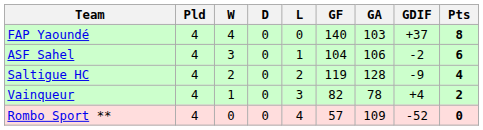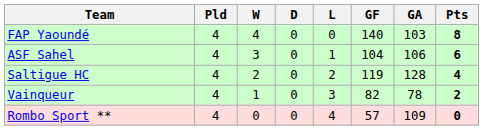- column: GDIF | +37 | -2 | -9 | +4 | -52
